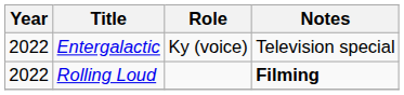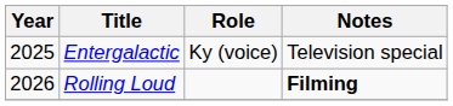Entergalactic | Year: 2022 -> 2025
Rolling Loud | Year: 2022 -> 2026
